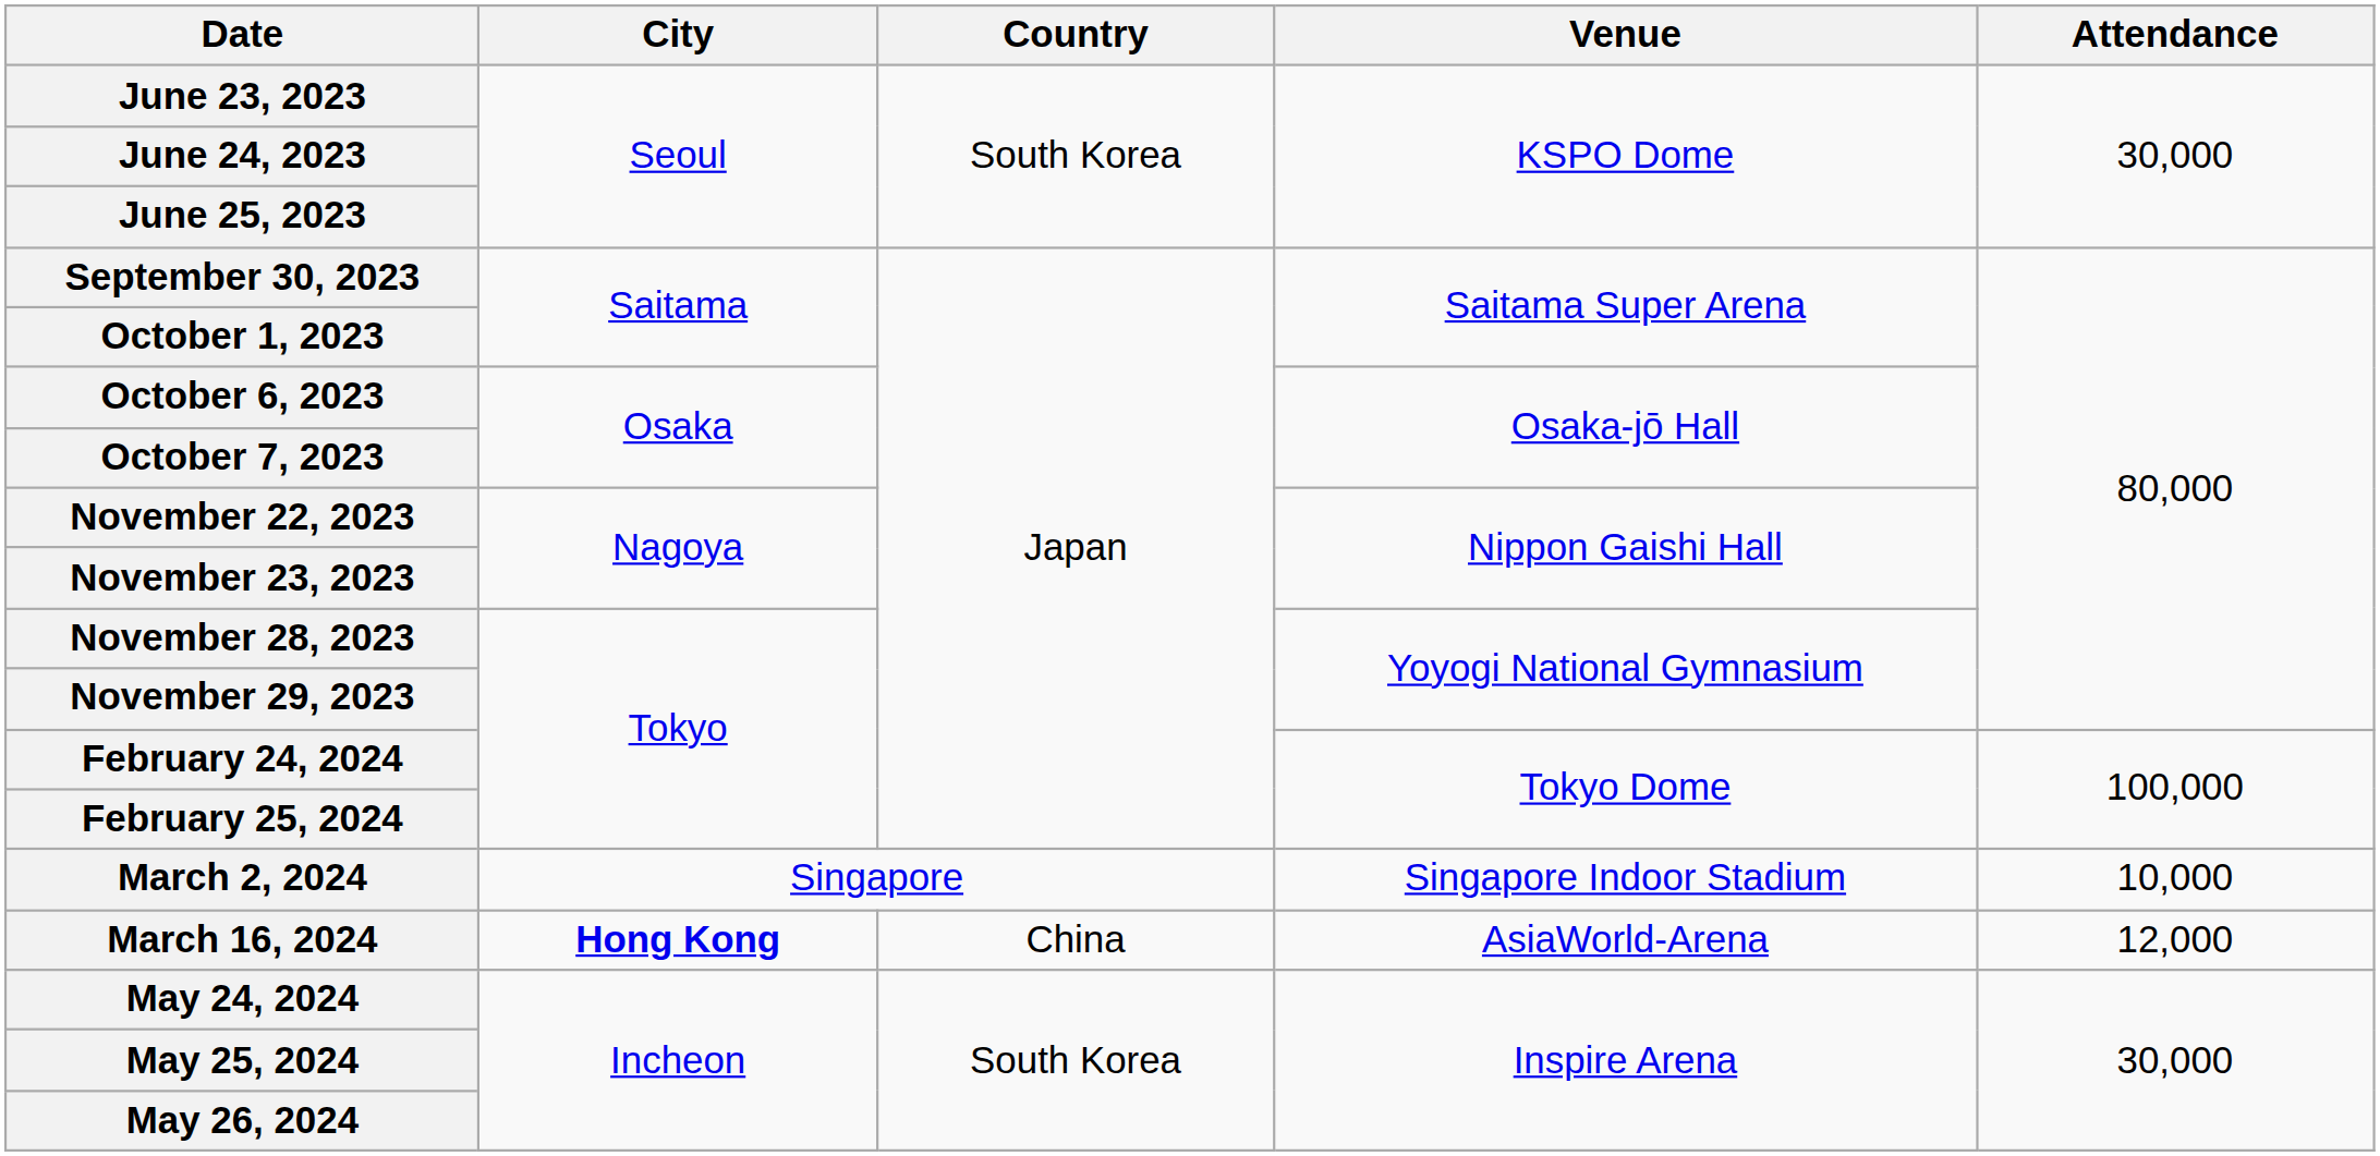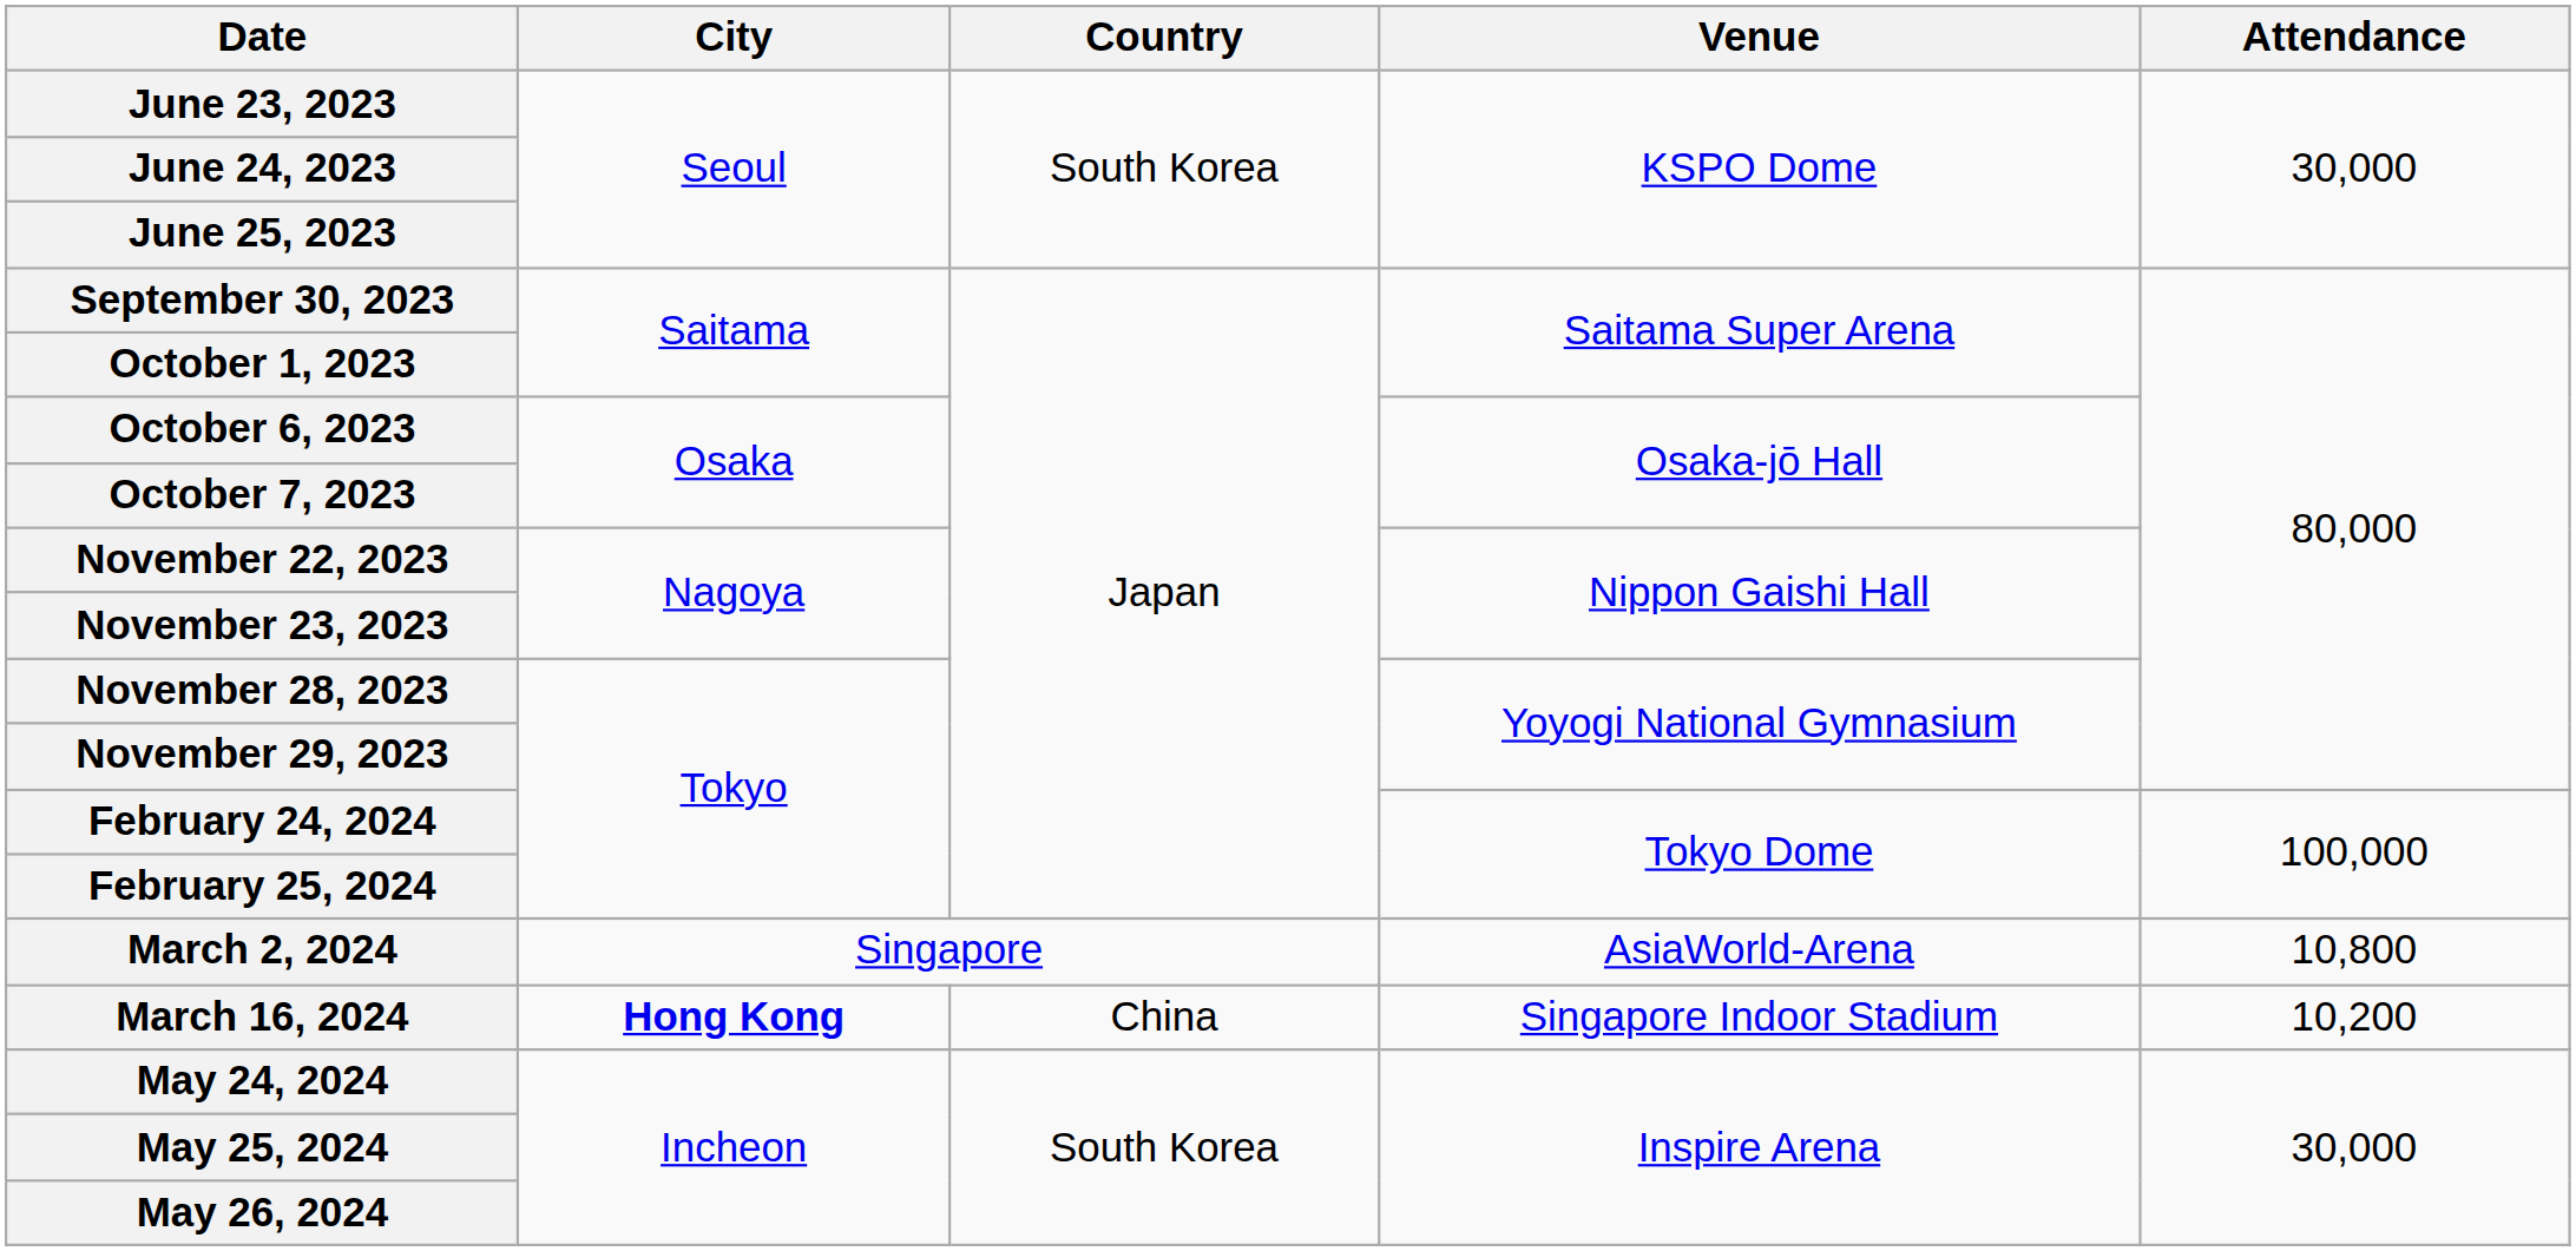March 2, 2024 | Venue: Singapore Indoor Stadium -> AsiaWorld-Arena
March 2, 2024 | Attendance: 10,000 -> 10,800
March 16, 2024 | Venue: AsiaWorld-Arena -> Singapore Indoor Stadium
March 16, 2024 | Attendance: 12,000 -> 10,200
